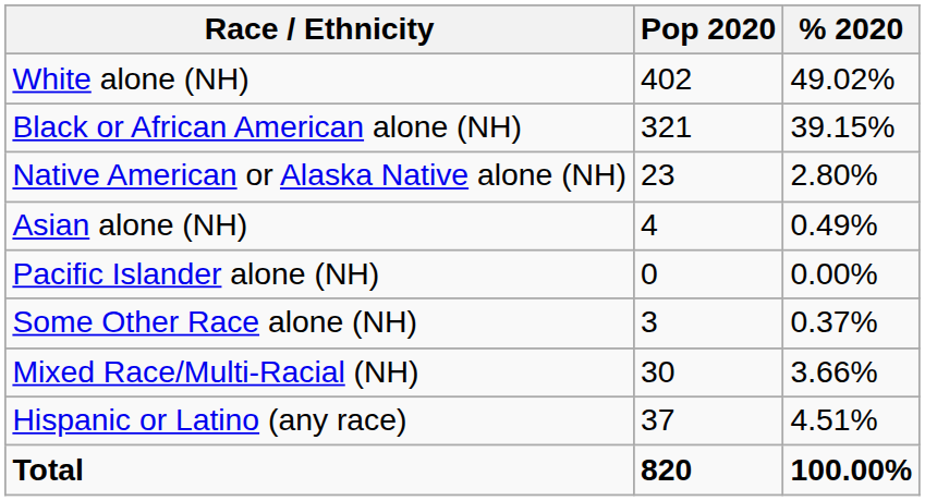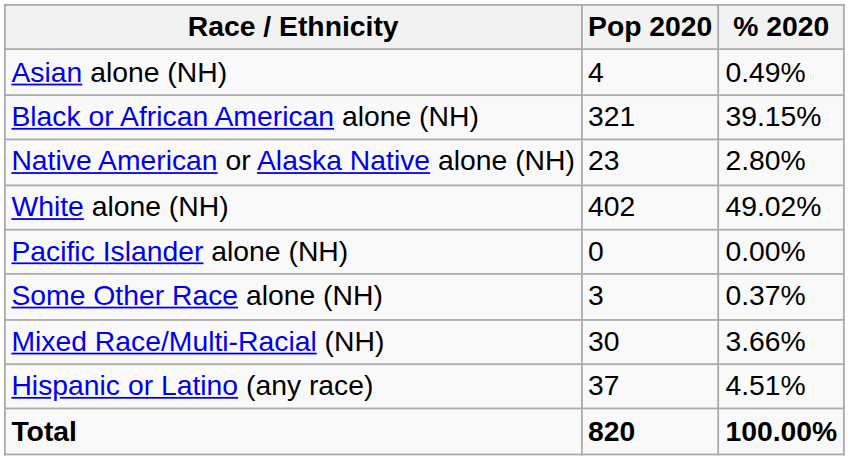rows swapped: White alone (NH) <-> Asian alone (NH)
